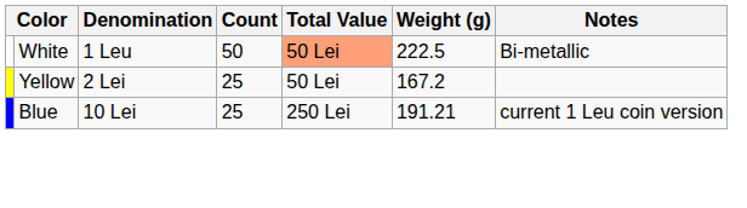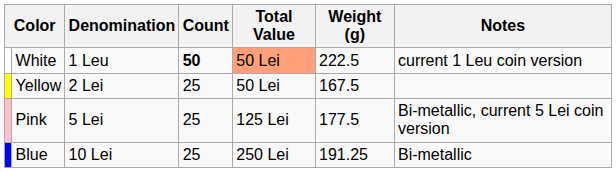White | Count: normal -> bold
White | Notes: Bi-metallic -> current 1 Leu coin version
Yellow | Weight (g): 167.2 -> 167.5
+ row: Pink | 5 Lei | 25 | 125 Lei | 177.5 | Bi-metallic, current 5 Lei coin version
Blue | Weight (g): 191.21 -> 191.25
Blue | Notes: current 1 Leu coin version -> Bi-metallic
